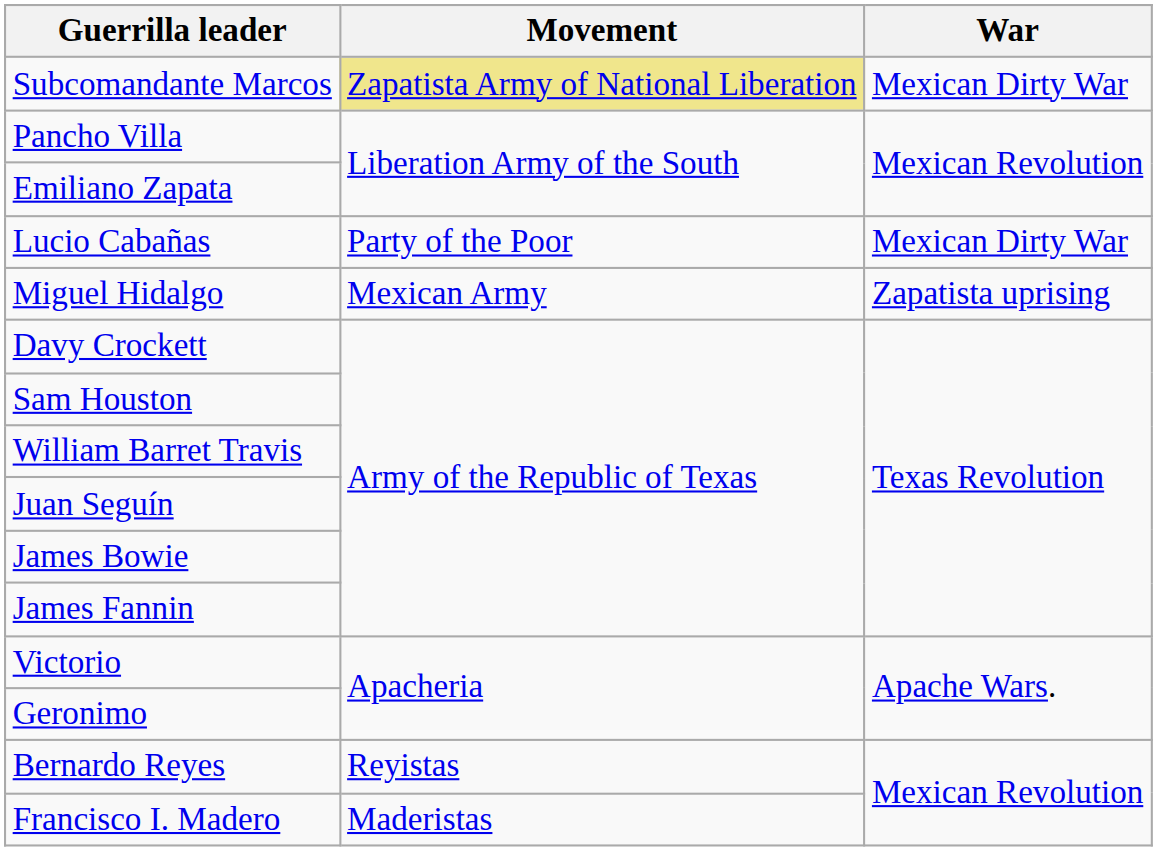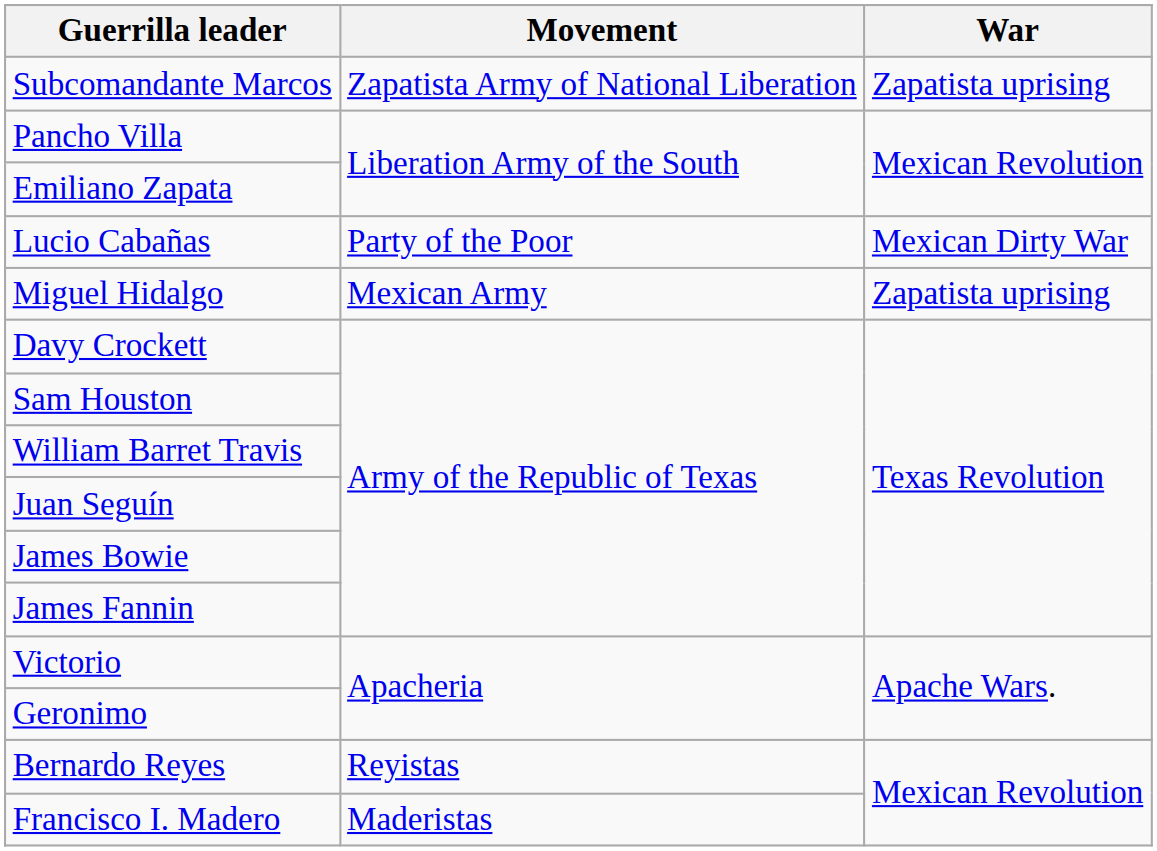Subcomandante Marcos | Movement: khaki background -> no background
Subcomandante Marcos | War: Mexican Dirty War -> Zapatista uprising
